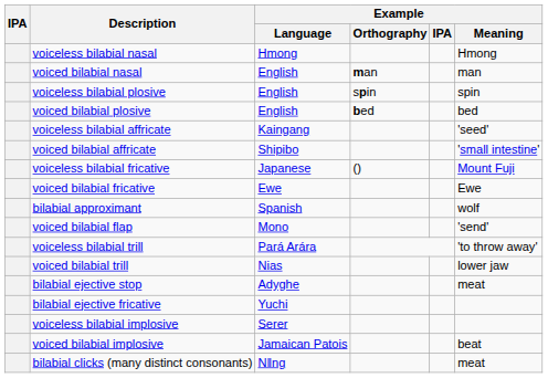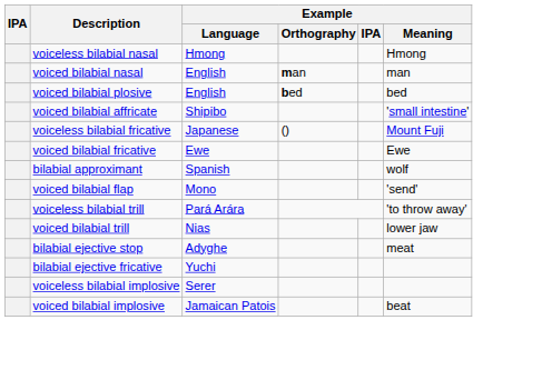- row: voiceless bilabial plosive | English | spin | spin
- row: voiceless bilabial affricate | Kaingang | 'seed'
- row: bilabial clicks (many distinct consonants) | Nǁng | meat
